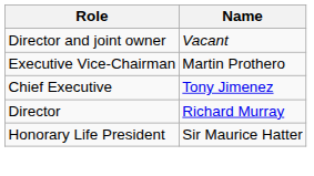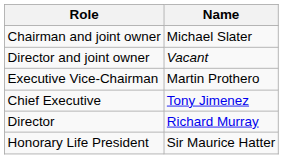+ row: Chairman and joint owner | Michael Slater
